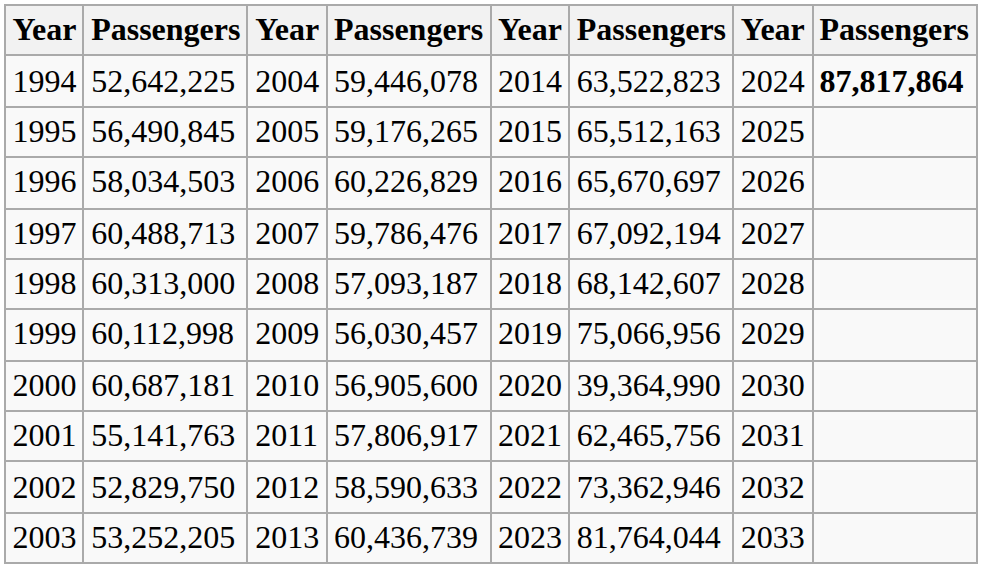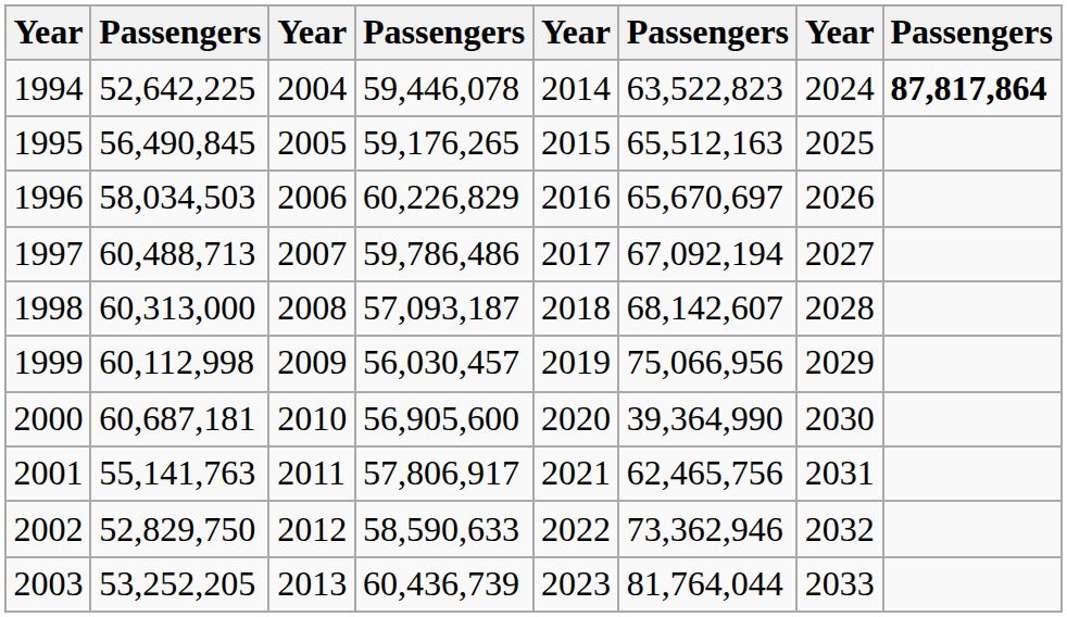1997 | column 4: 59,786,476 -> 59,786,486
